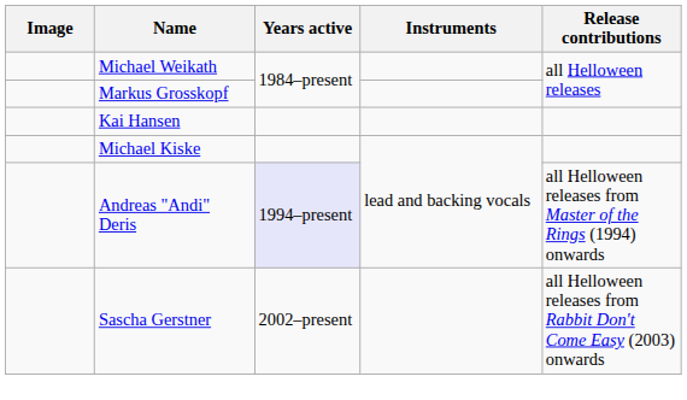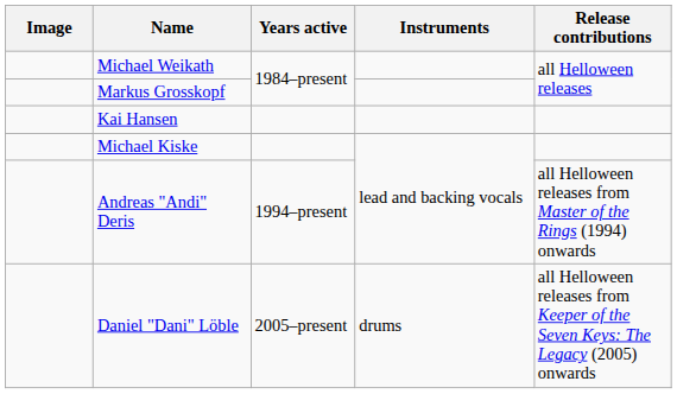Andreas "Andi" Deris | Years active: lavender background -> no background
- row: Sascha Gerstner | 2002–present | all Helloween releases from Rabbit Don't Come Easy (2003) onwards
+ row: Daniel "Dani" Löble | 2005–present | drums | all Helloween releases from Keeper of the Seven Keys: The Legacy (2005) onwards
